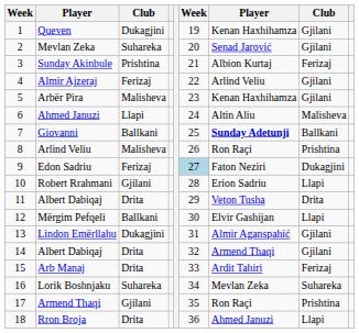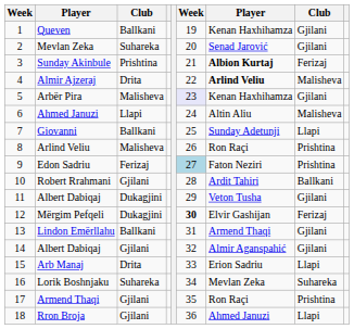Queven | column 3: Dukagjini -> Ballkani
Sunday Akinbule | column 7: normal -> bold
Almir Ajzeraj | column 3: Ferizaj -> Drita
Almir Ajzeraj | column 7: normal -> bold
Almir Ajzeraj | column 8: Gjilani -> Malisheva
Arbër Pira | column 6: no background -> lavender background
Giovanni | column 7: bold -> normal
Giovanni | column 8: Ballkani -> Llapi
Edon Sadriu | column 8: Dukagjini -> Prishtina
Robert Rrahmani | column 7: Erion Sadriu -> Ardit Tahiri
Robert Rrahmani | column 8: Llapi -> Ballkani
11 / Albert Dabiqaj | column 3: Drita -> Dukagjini
11 / Albert Dabiqaj | column 8: Drita -> Gjilani
Mërgim Pefqeli | column 3: Ballkani -> Dukagjini
Mërgim Pefqeli | column 6: normal -> bold
Mërgim Pefqeli | column 8: Llapi -> Ferizaj
Lindon Emërllahu | column 3: Dukagjini -> Ballkani
Lindon Emërllahu | column 7: Almir Aganspahić -> Armend Thaqi
14 / Albert Dabiqaj | column 3: Drita -> Gjilani
14 / Albert Dabiqaj | column 7: Armend Thaqi -> Almir Aganspahić
Arb Manaj | column 7: Ardit Tahiri -> Erion Sadriu
Arb Manaj | column 8: Ferizaj -> Llapi
Rron Broja | column 3: Drita -> Gjilani
